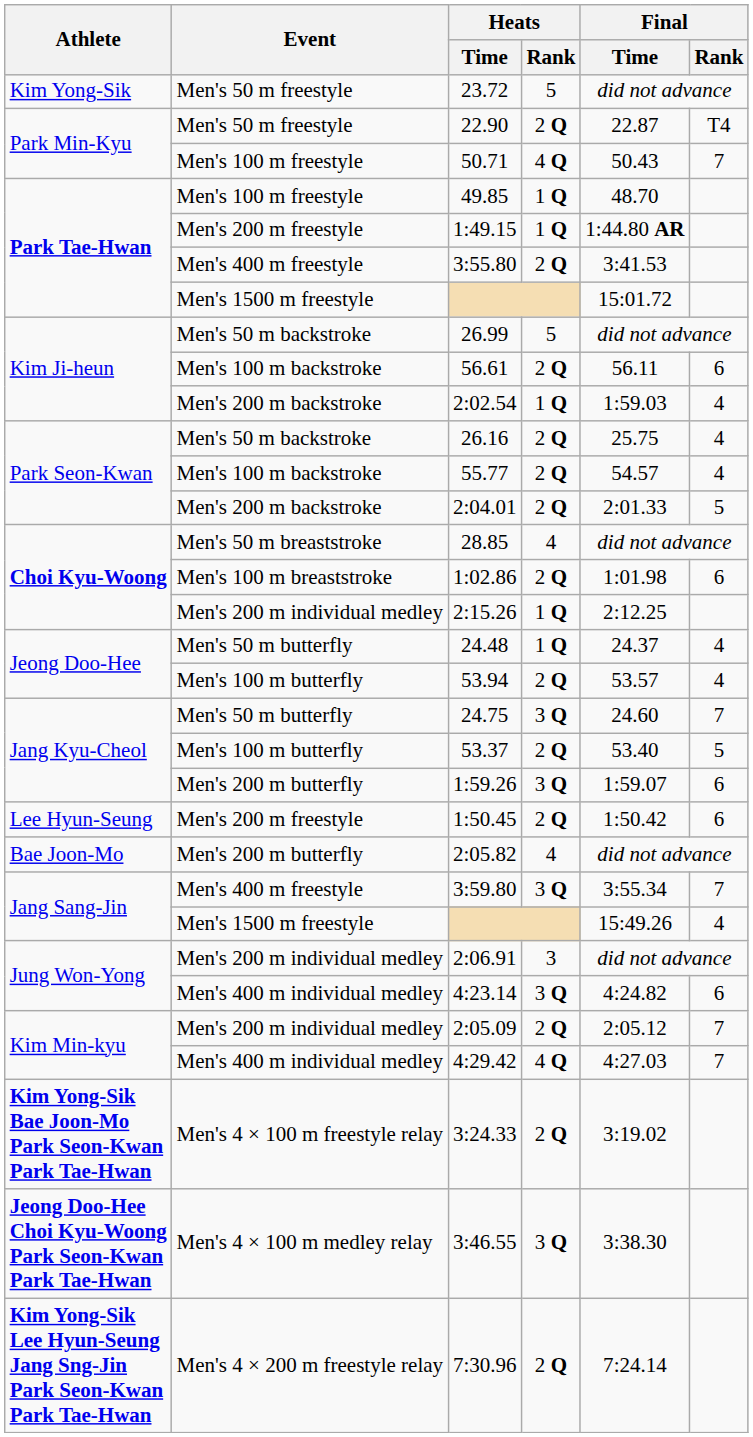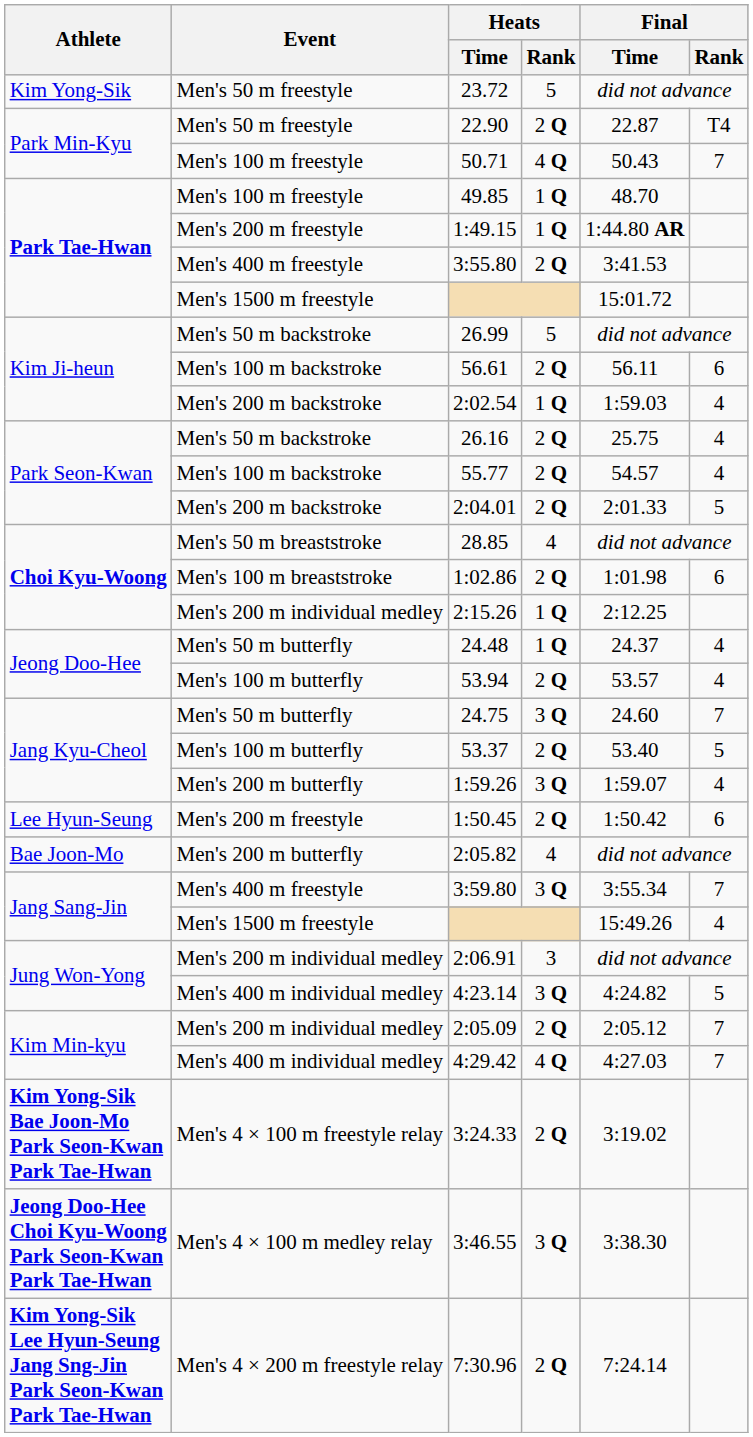1:59.26 | Final / Rank: 6 -> 4
4:23.14 | Final / Rank: 6 -> 5
